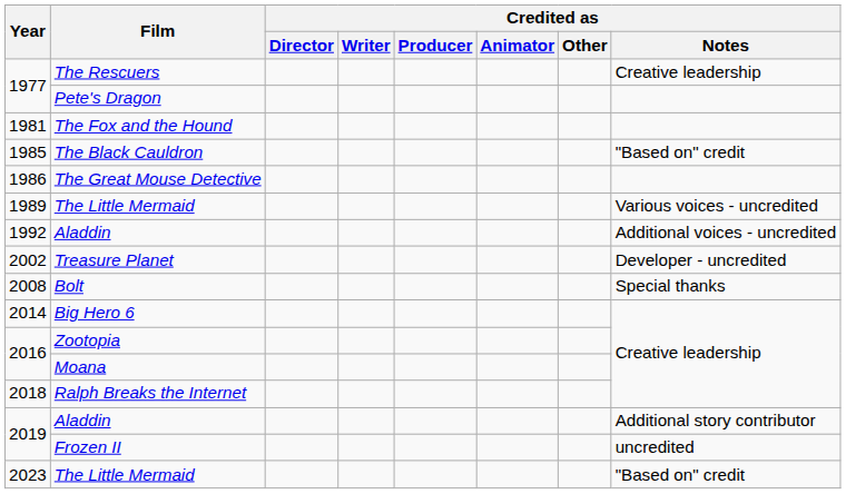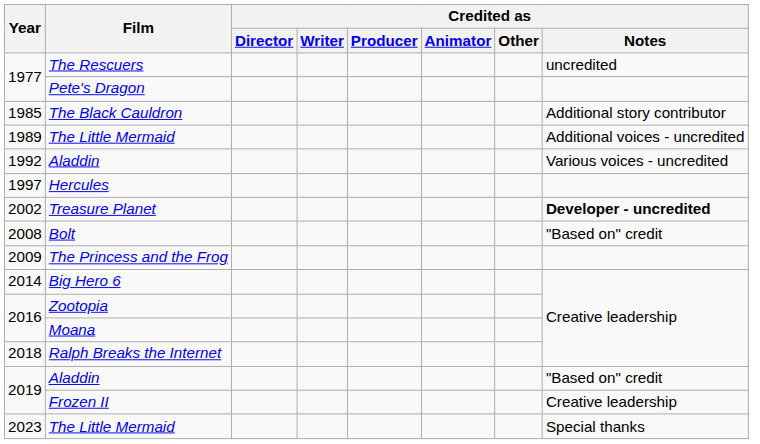The Rescuers | Credited as / Notes: Creative leadership -> uncredited
- row: 1981 | The Fox and the Hound
The Black Cauldron | Credited as / Notes: "Based on" credit -> Additional story contributor
- row: 1986 | The Great Mouse Detective
1989 / The Little Mermaid | Credited as / Notes: Various voices - uncredited -> Additional voices - uncredited
1992 / Aladdin | Credited as / Notes: Additional voices - uncredited -> Various voices - uncredited
+ row: 1997 | Hercules
Treasure Planet | Credited as / Notes: normal -> bold
Bolt | Credited as / Notes: Special thanks -> "Based on" credit
+ row: 2009 | The Princess and the Frog
2019 / Aladdin | Credited as / Notes: Additional story contributor -> "Based on" credit
Frozen II | Credited as / Notes: uncredited -> Creative leadership
2023 / The Little Mermaid | Credited as / Notes: "Based on" credit -> Special thanks
